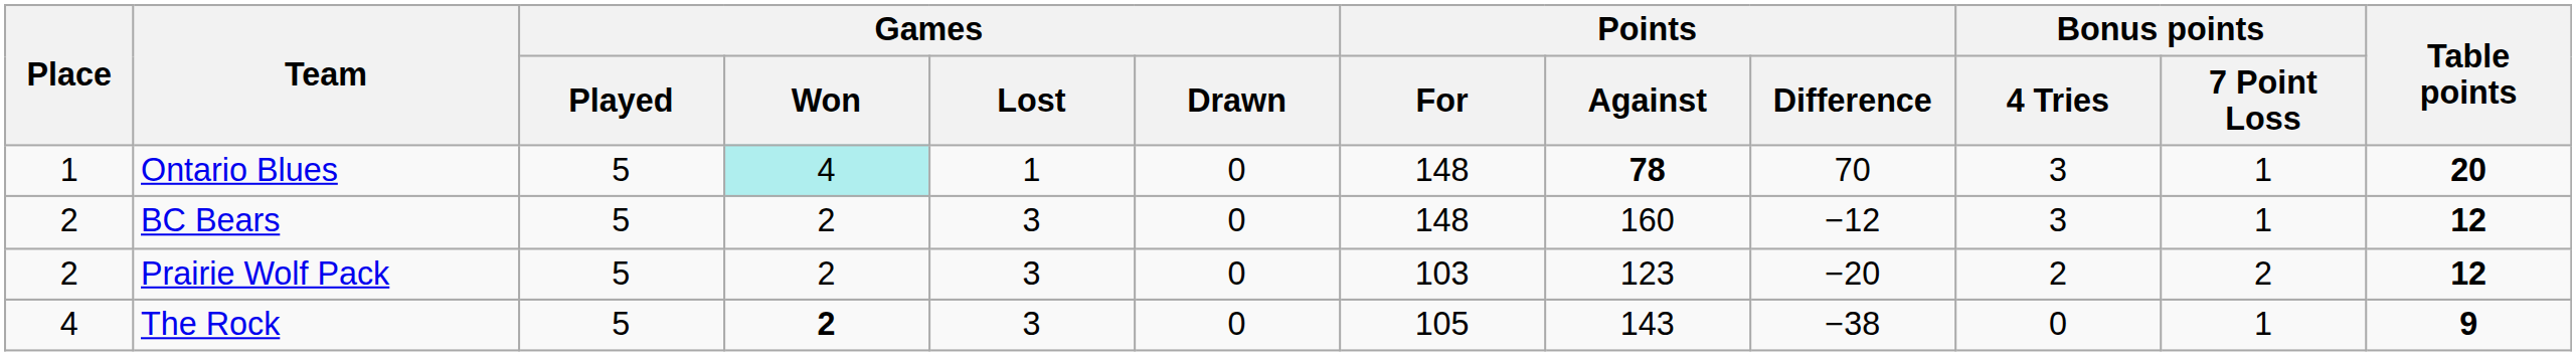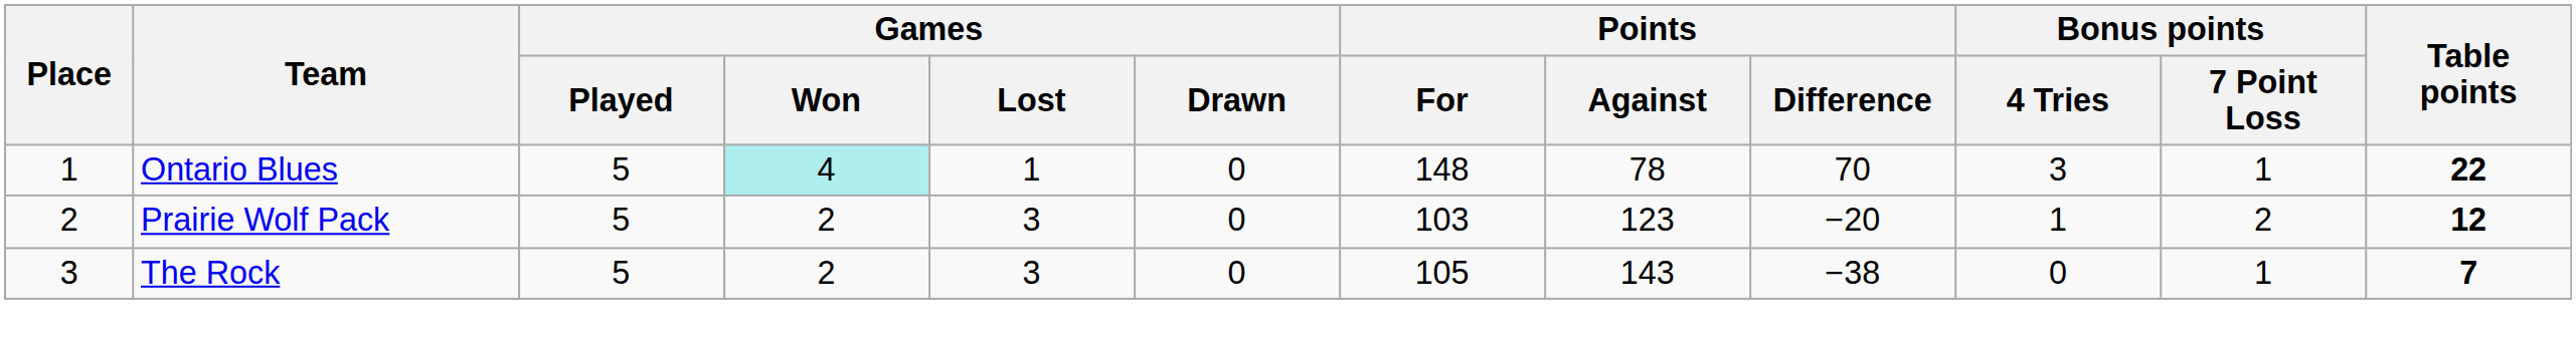Ontario Blues | Points / Against: bold -> normal
Ontario Blues | Table points: 20 -> 22
- row: 2 | BC Bears | 5 | 2 | 3 | 0 | 148 | 160 | −12 | 3 | 1 | 12
Prairie Wolf Pack | Bonus points / 4 Tries: 2 -> 1
The Rock | Place: 4 -> 3
The Rock | Games / Won: bold -> normal
The Rock | Table points: 9 -> 7
